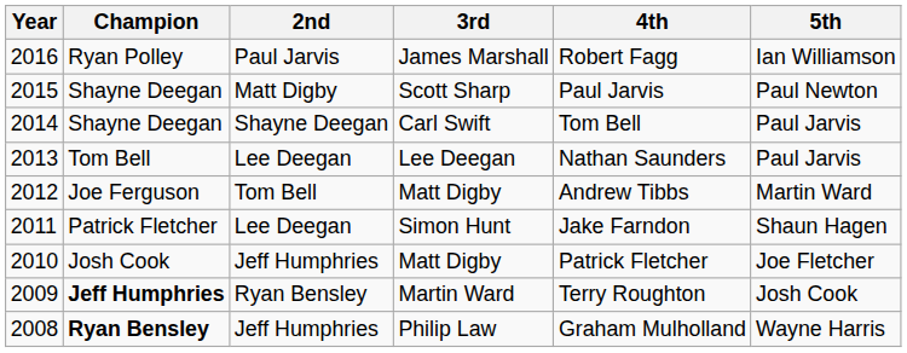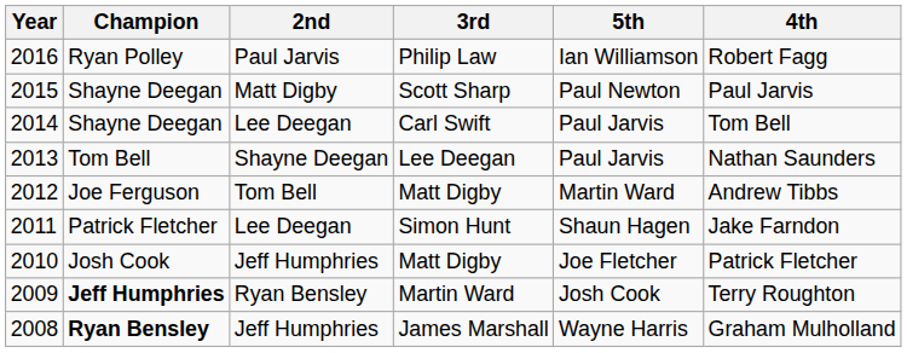columns swapped: 4th <-> 5th
2016 | 3rd: James Marshall -> Philip Law
2014 | 2nd: Shayne Deegan -> Lee Deegan
2013 | 2nd: Lee Deegan -> Shayne Deegan
2008 | 3rd: Philip Law -> James Marshall
